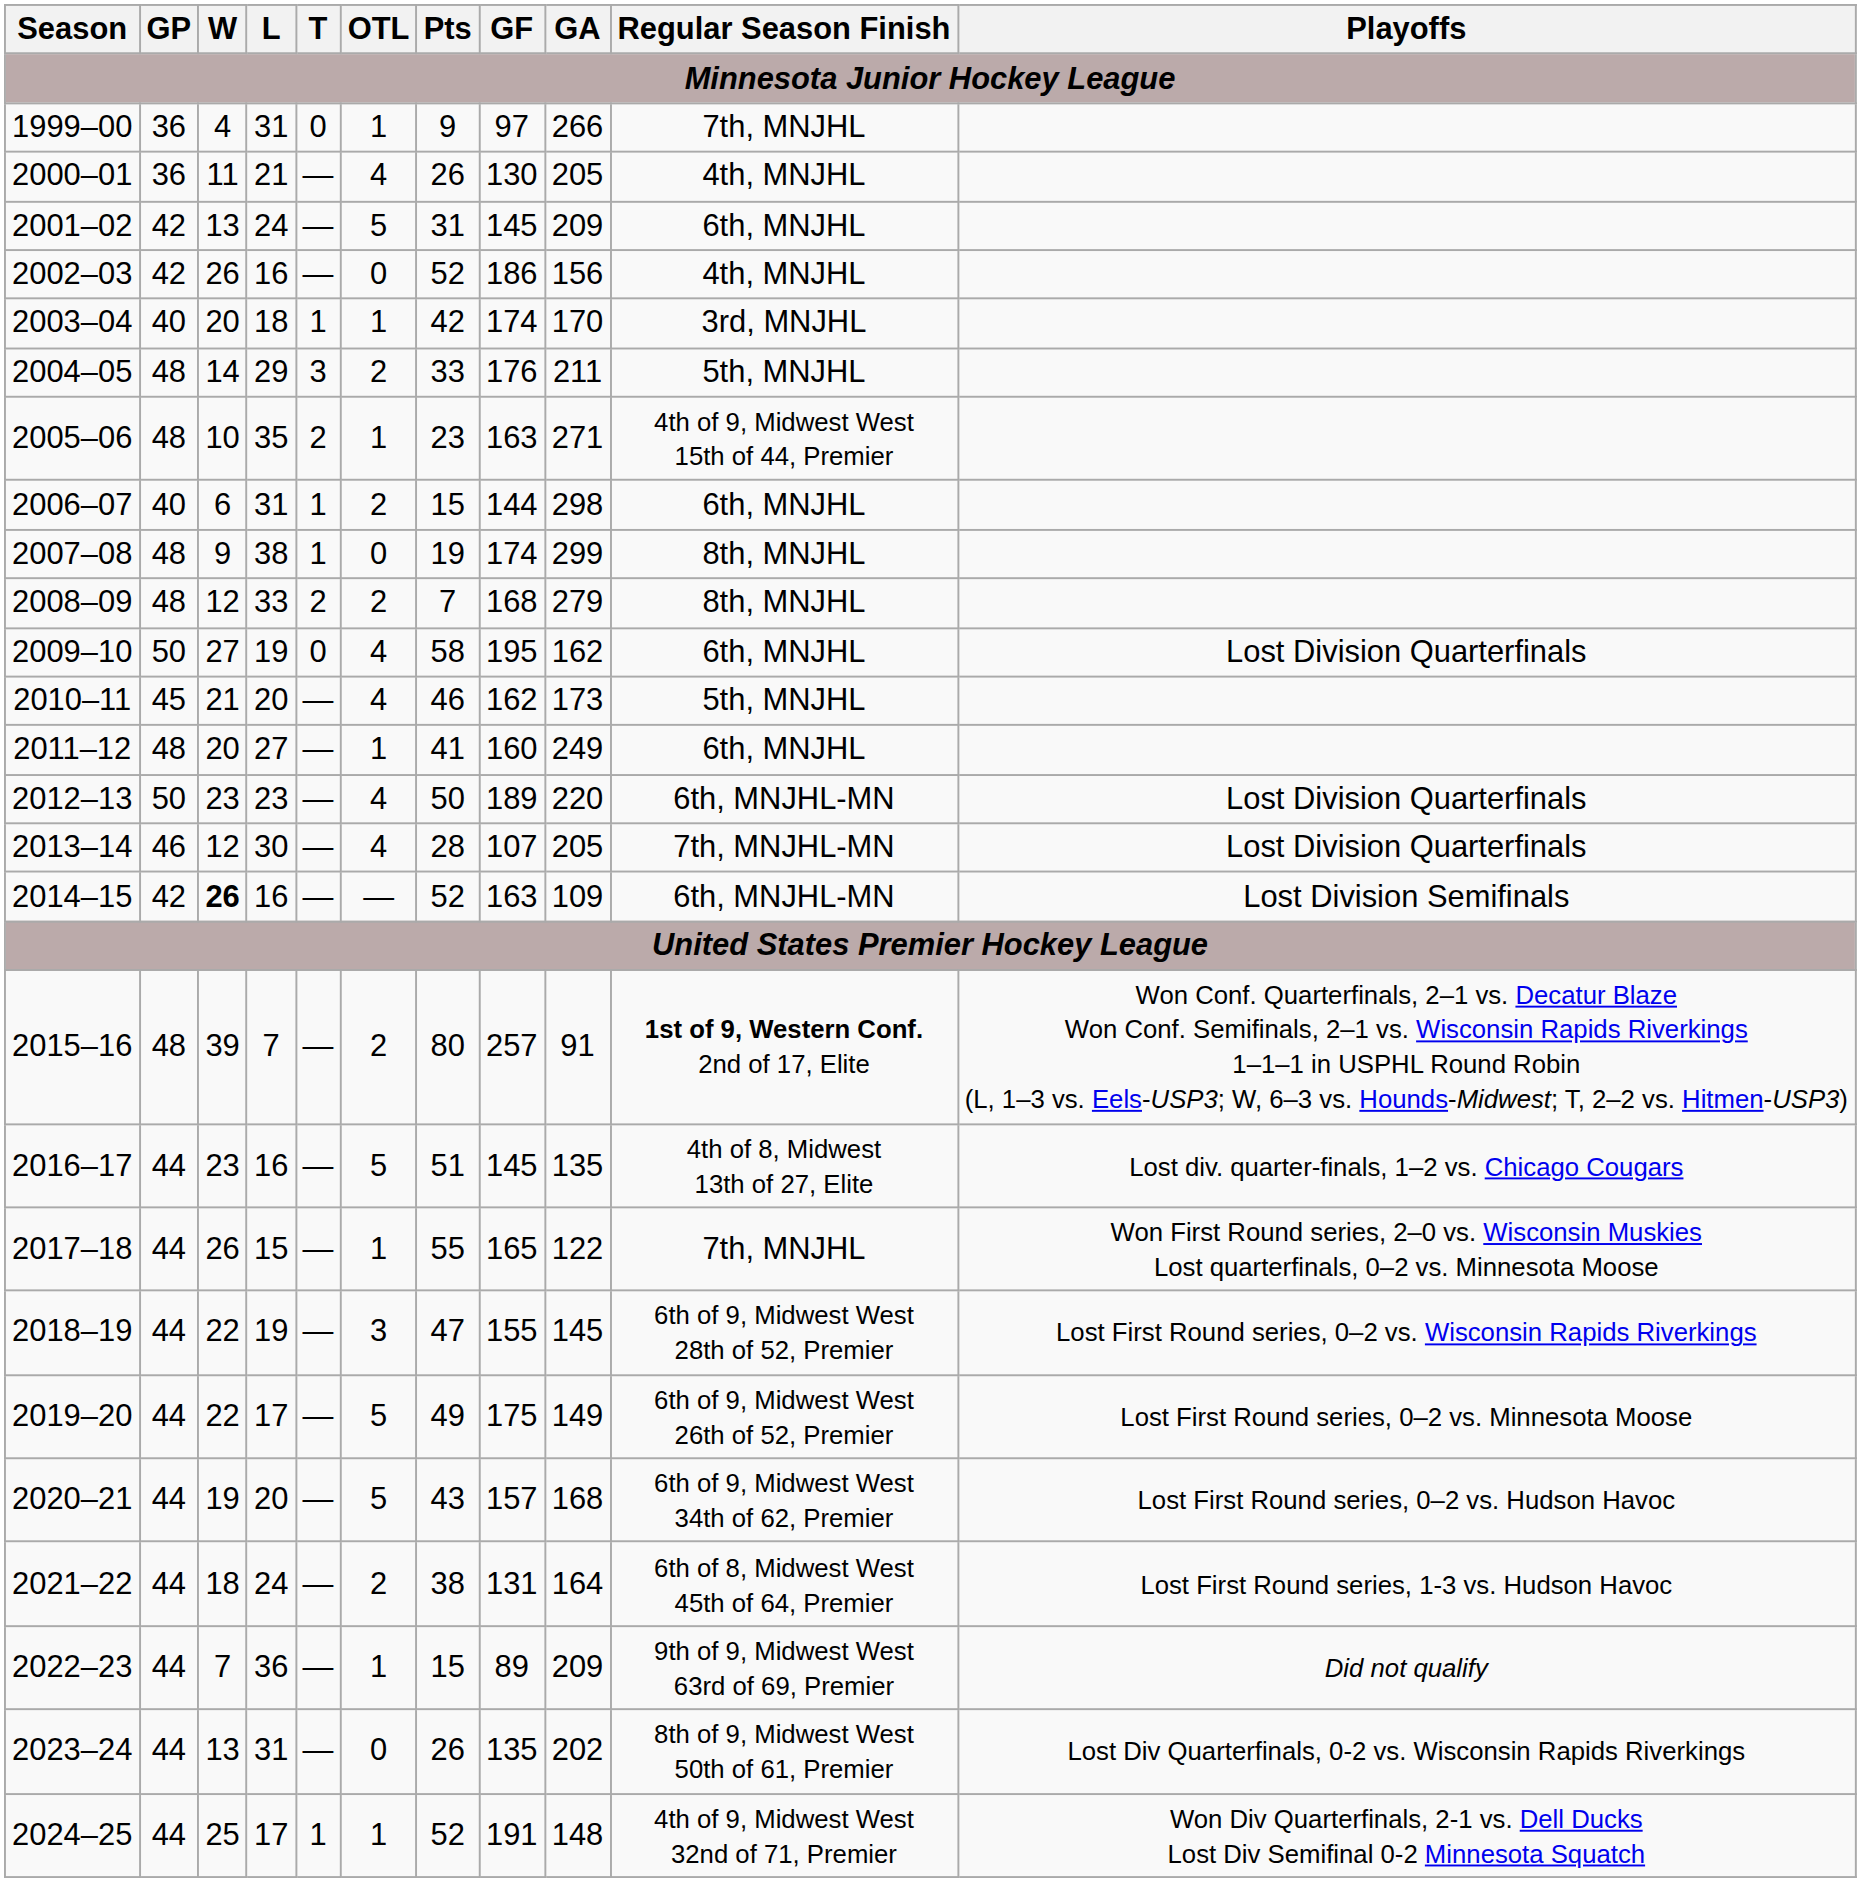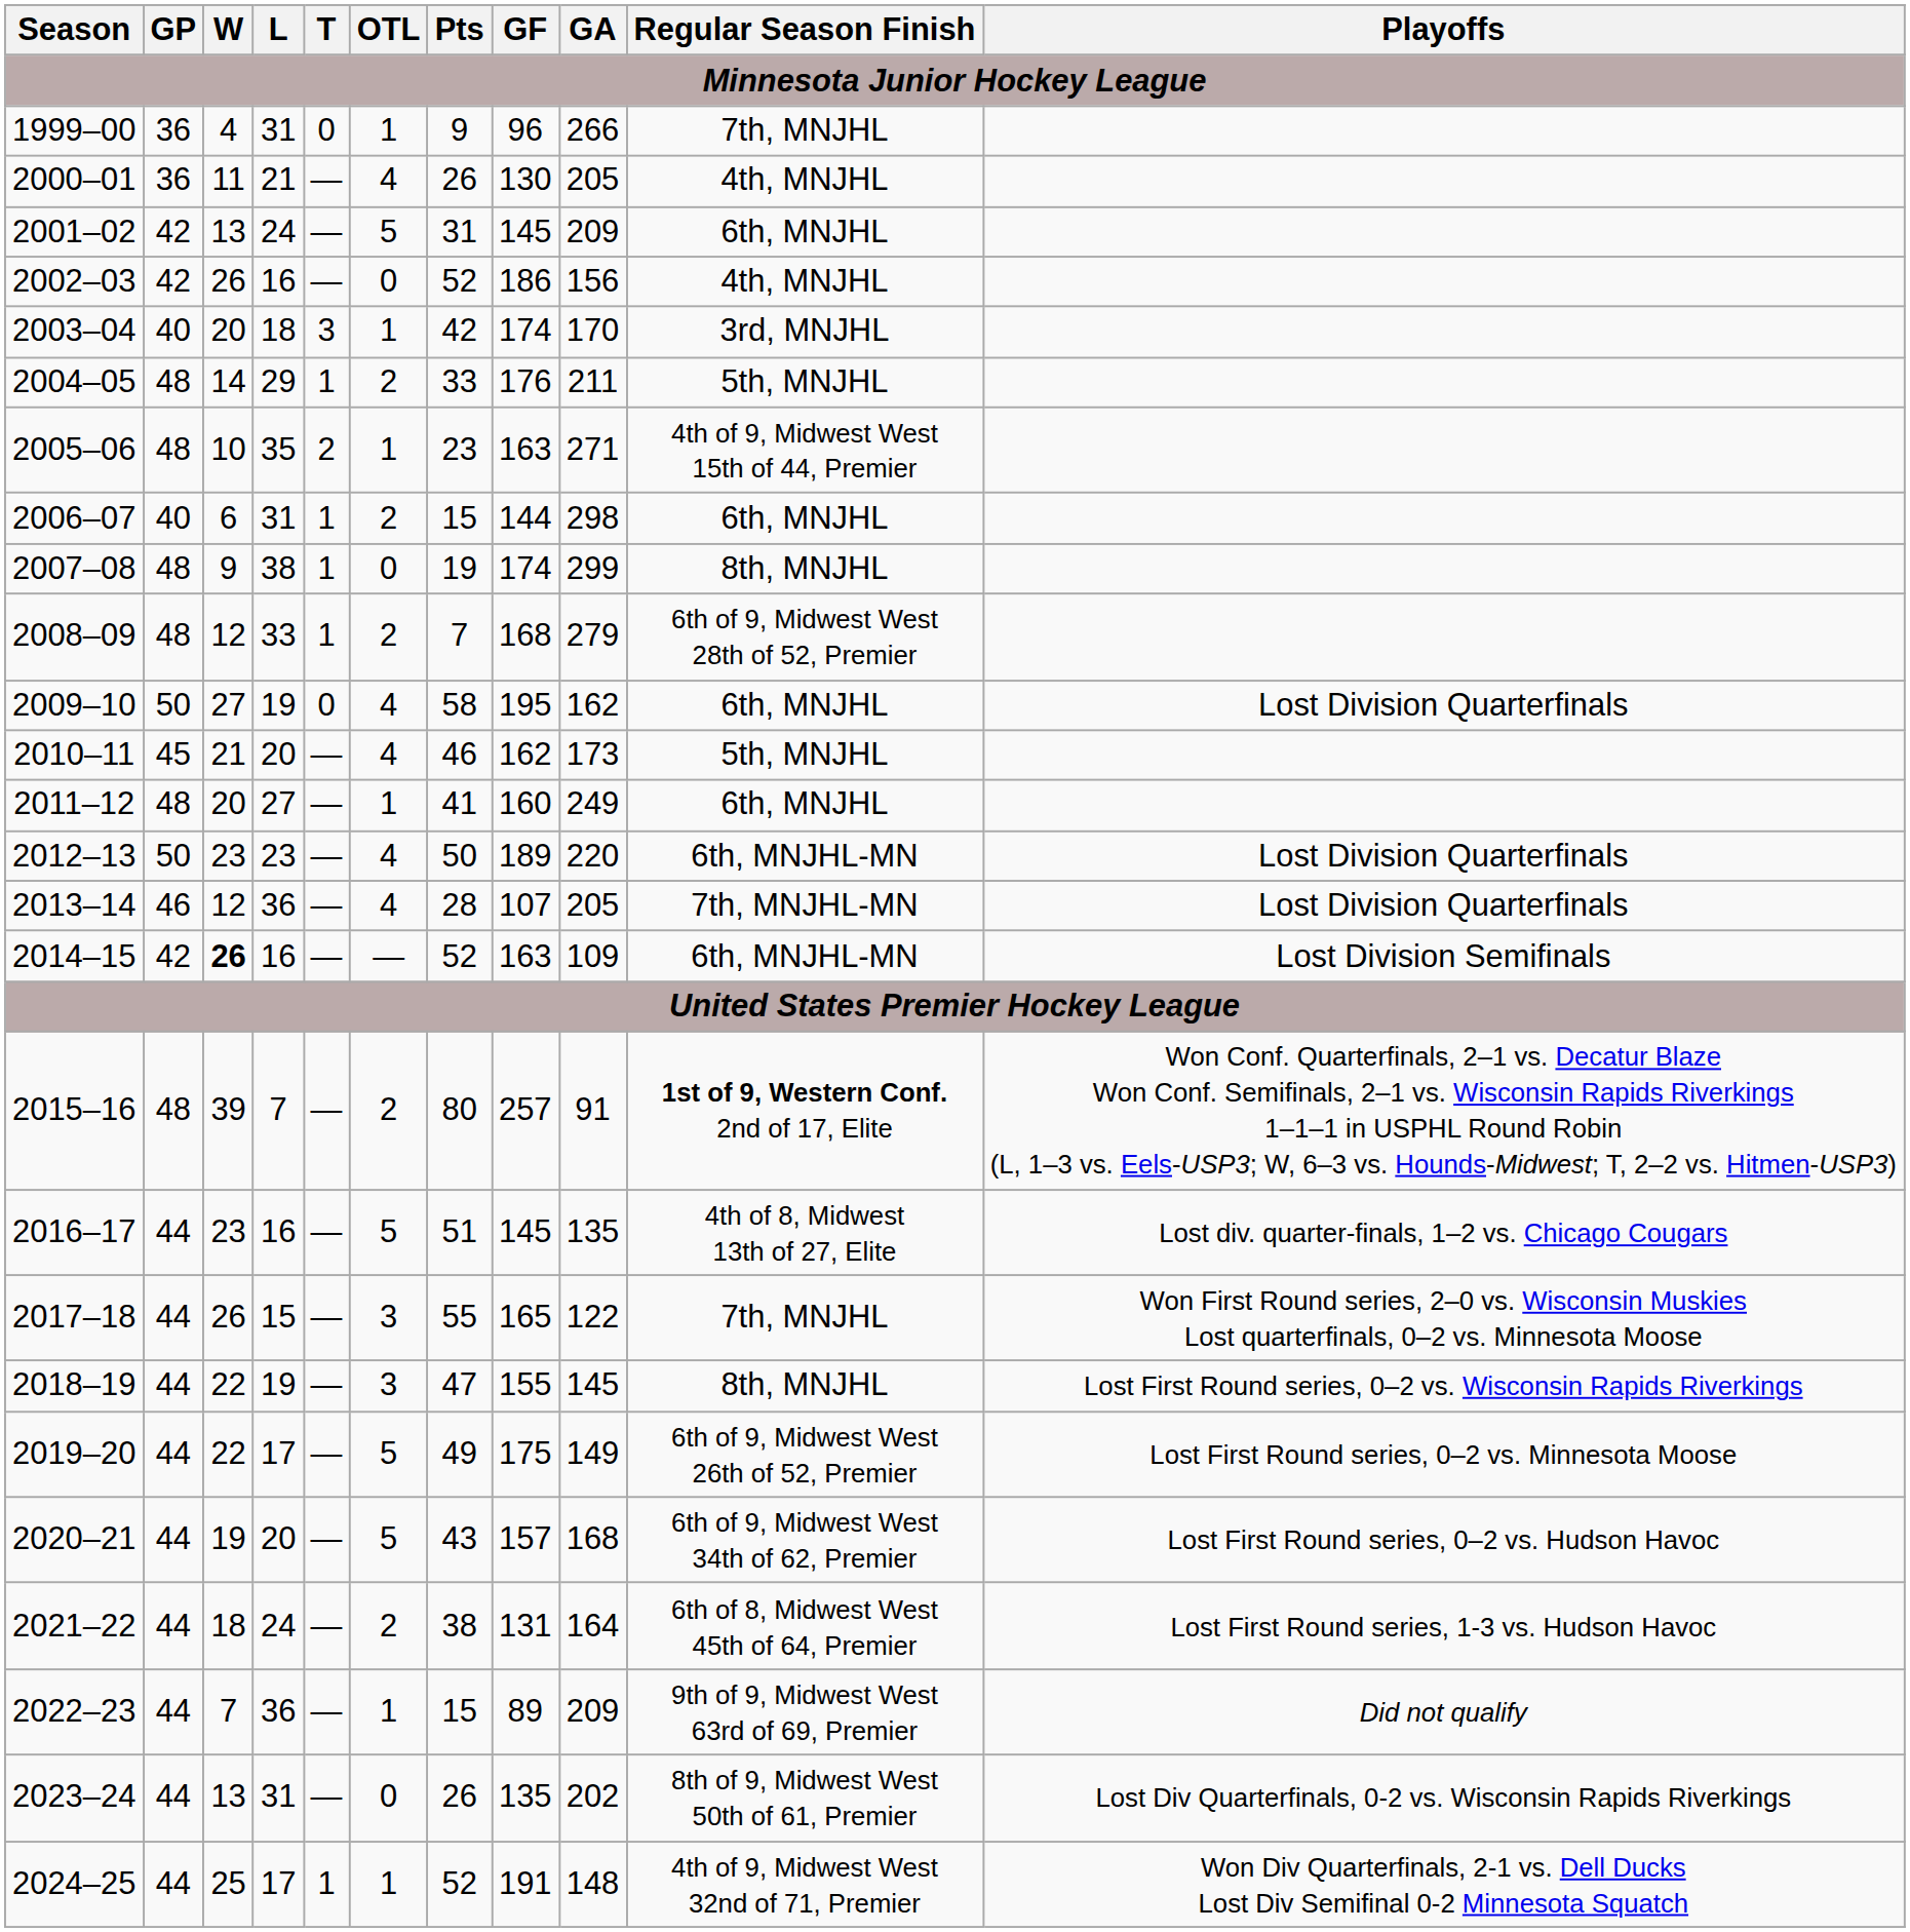1999–00 | GF: 97 -> 96
2003–04 | T: 1 -> 3
2004–05 | T: 3 -> 1
2008–09 | T: 2 -> 1
2008–09 | Regular Season Finish: 8th, MNJHL -> 6th of 9, Midwest West 28th of 52, Premier
2013–14 | L: 30 -> 36
2017–18 | OTL: 1 -> 3
2018–19 | Regular Season Finish: 6th of 9, Midwest West 28th of 52, Premier -> 8th, MNJHL
